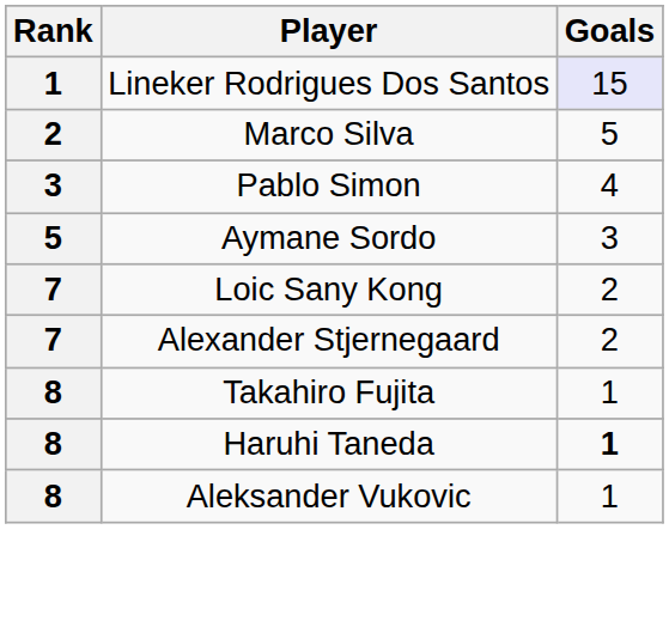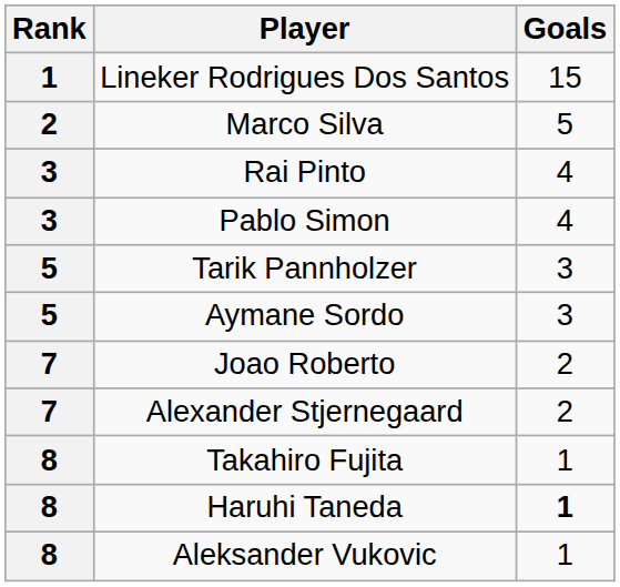Lineker Rodrigues Dos Santos | Goals: lavender background -> no background
+ row: 3 | Rai Pinto | 4
+ row: 5 | Tarik Pannholzer | 3
+ row: 7 | Joao Roberto | 2
- row: 7 | Loic Sany Kong | 2
